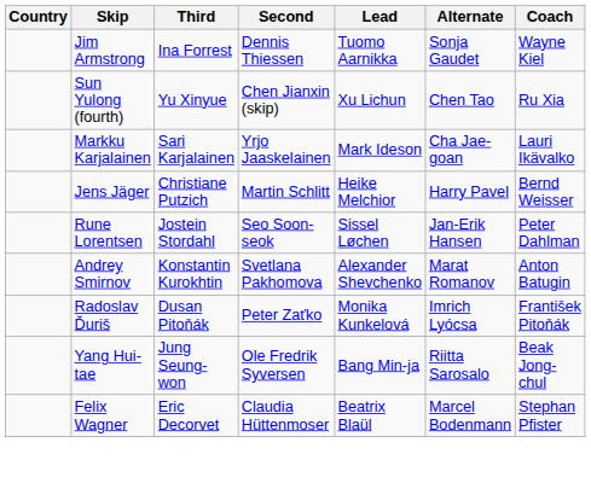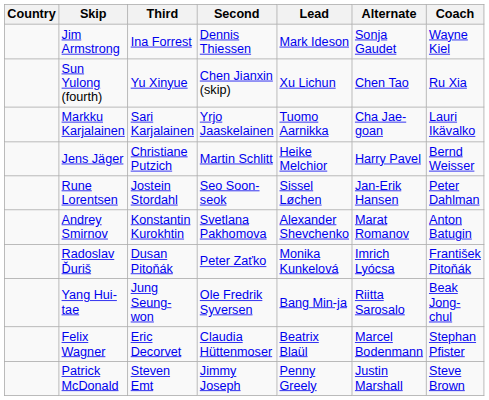Jim Armstrong | Lead: Tuomo Aarnikka -> Mark Ideson
Markku Karjalainen | Lead: Mark Ideson -> Tuomo Aarnikka
+ row: Patrick McDonald | Steven Emt | Jimmy Joseph | Penny Greely | Justin Marshall | Steve Brown
